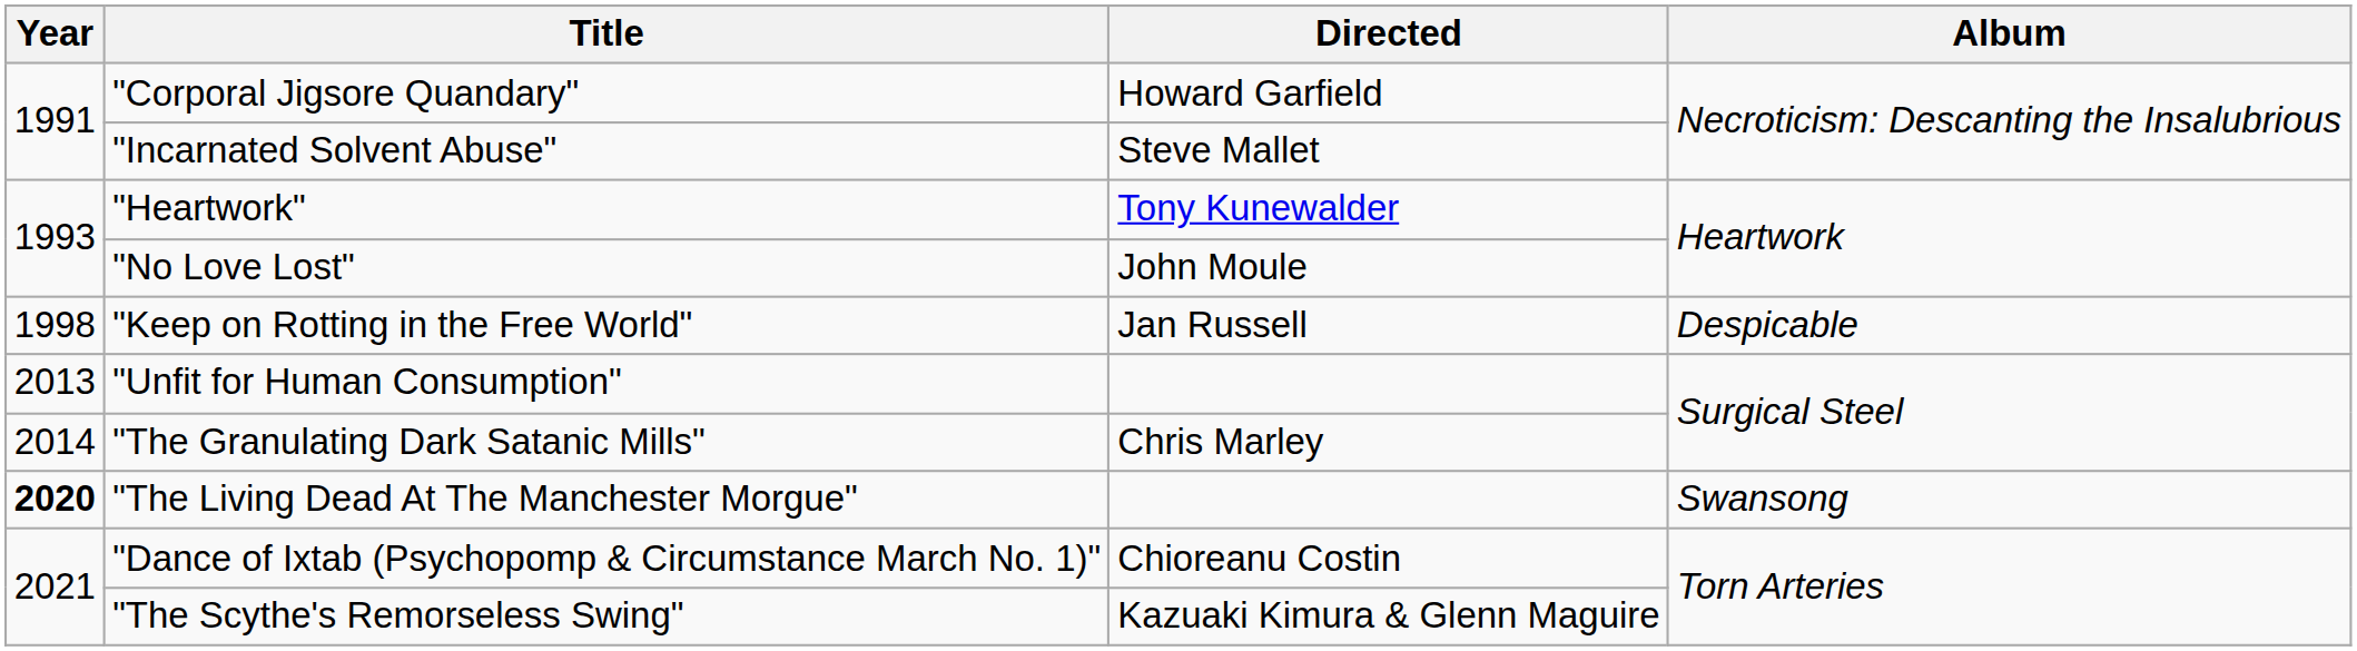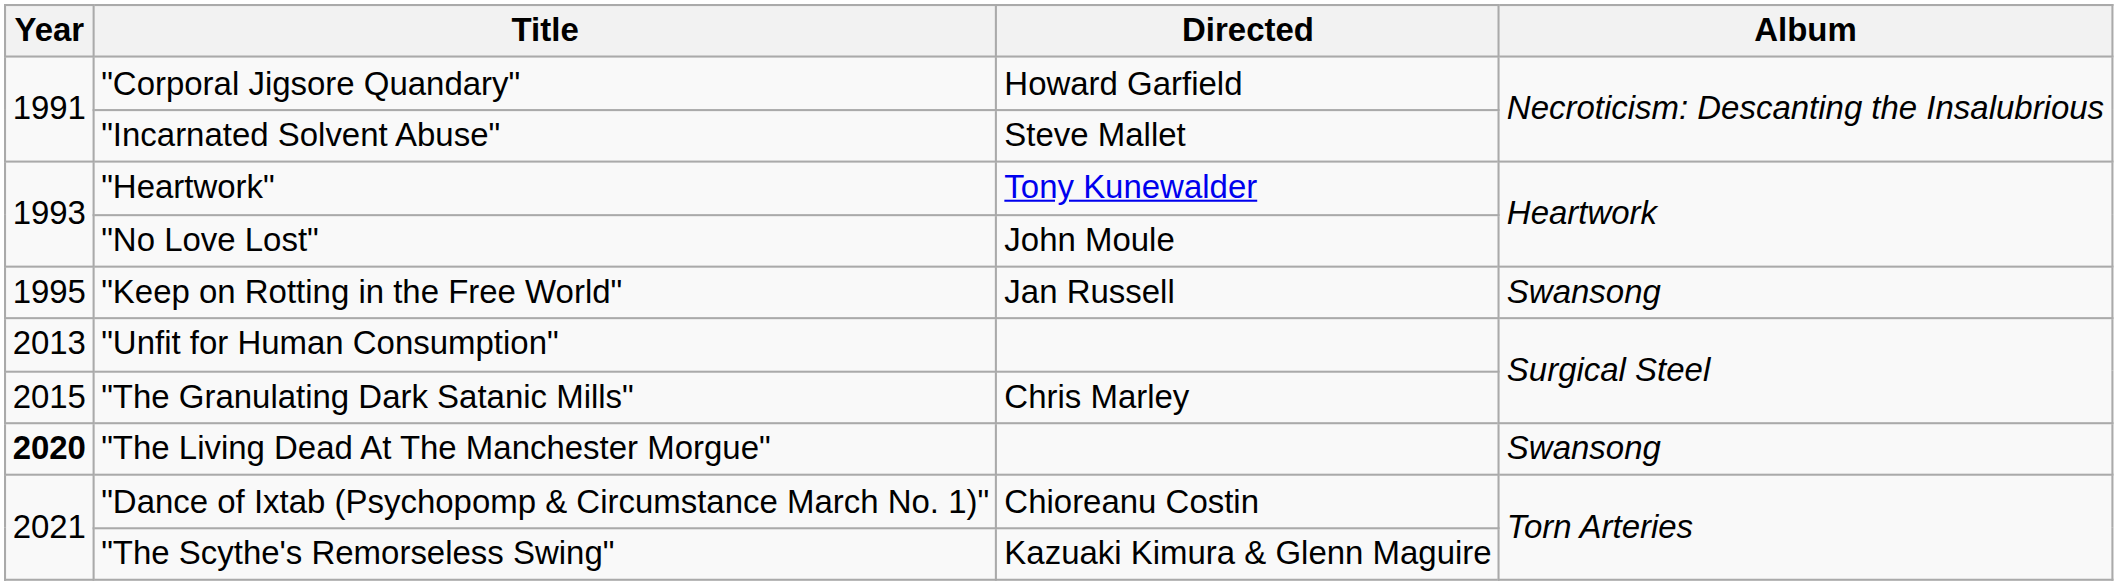"Keep on Rotting in the Free World" | Year: 1998 -> 1995
"Keep on Rotting in the Free World" | Album: Despicable -> Swansong
"The Granulating Dark Satanic Mills" | Year: 2014 -> 2015
